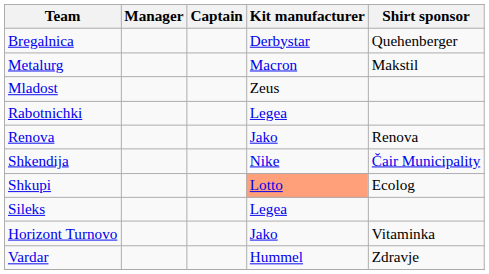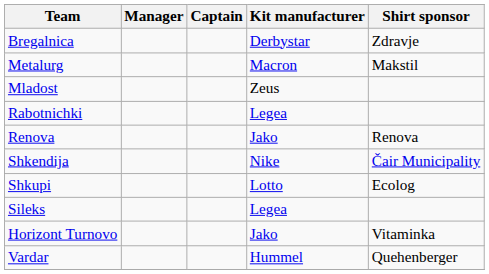Bregalnica | Shirt sponsor: Quehenberger -> Zdravje
Shkupi | Kit manufacturer: lightsalmon background -> no background
Vardar | Shirt sponsor: Zdravje -> Quehenberger
